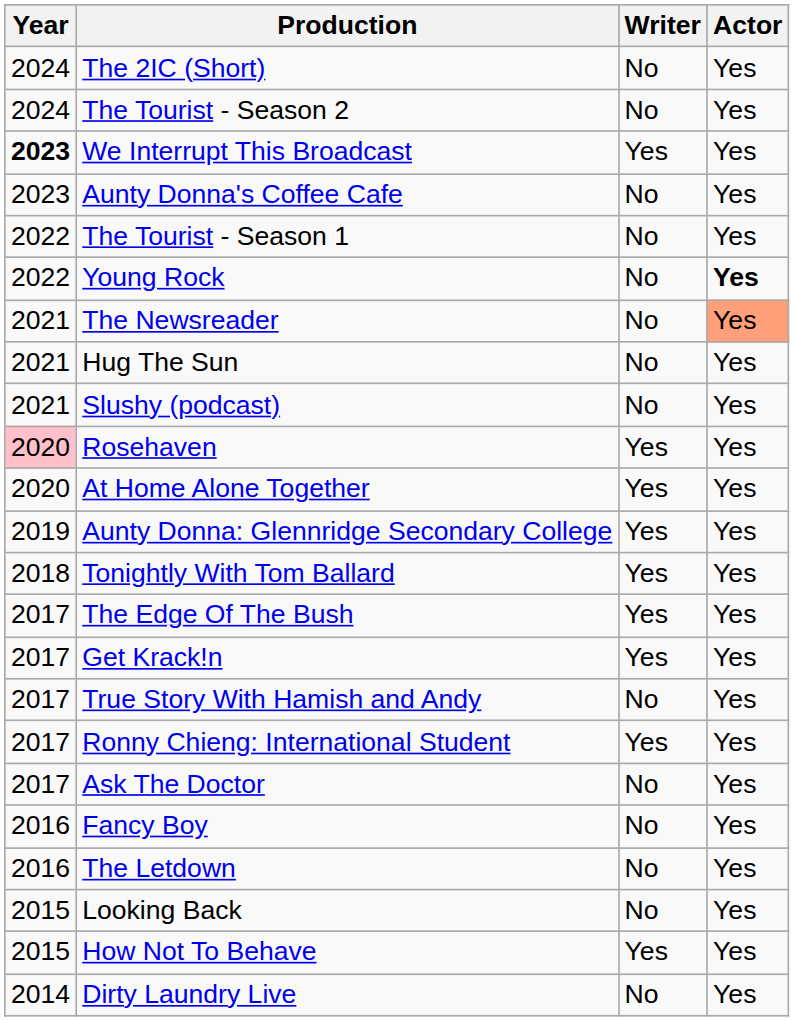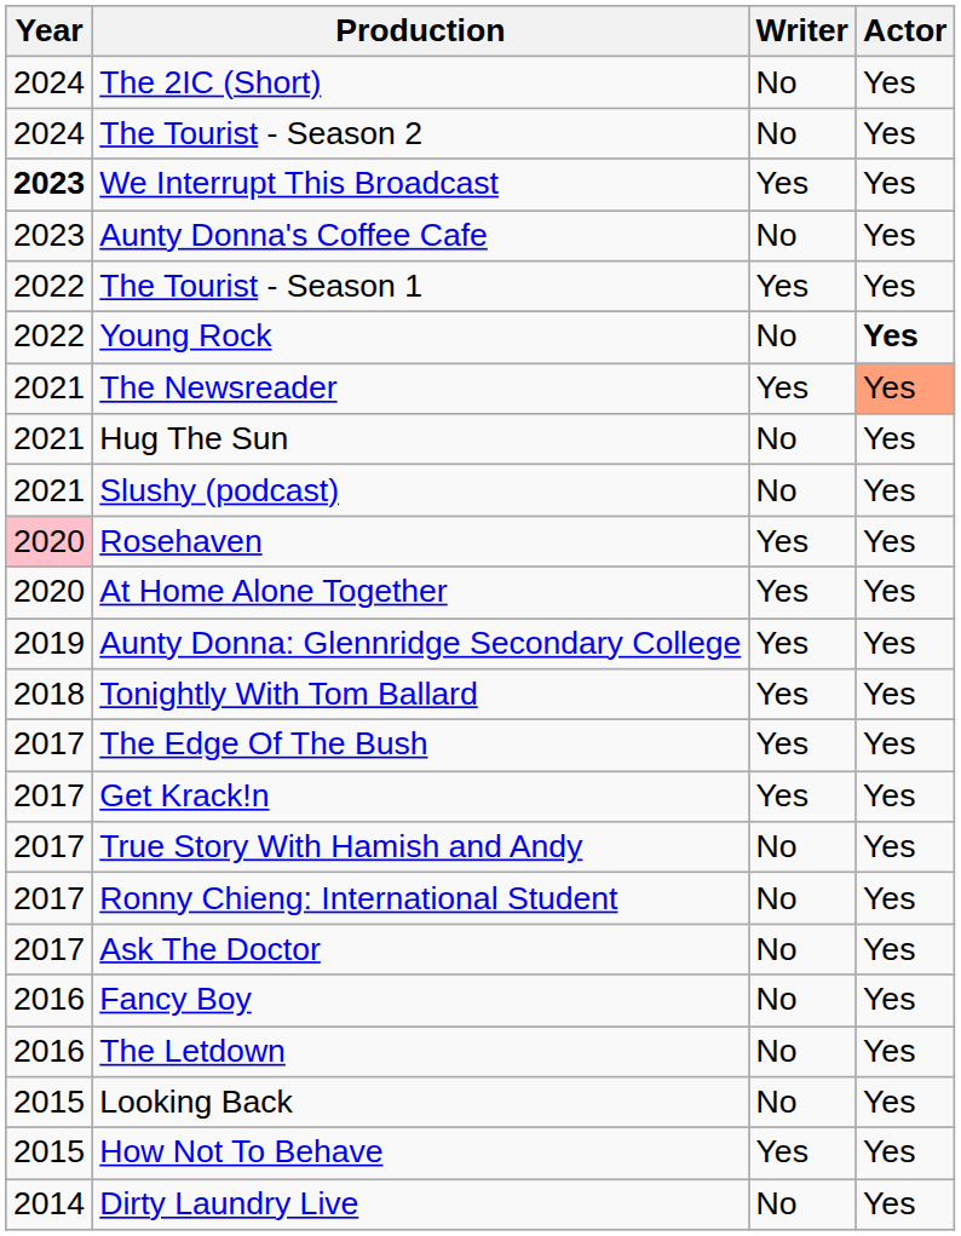The Tourist - Season 1 | Writer: No -> Yes
The Newsreader | Writer: No -> Yes
Ronny Chieng: International Student | Writer: Yes -> No
